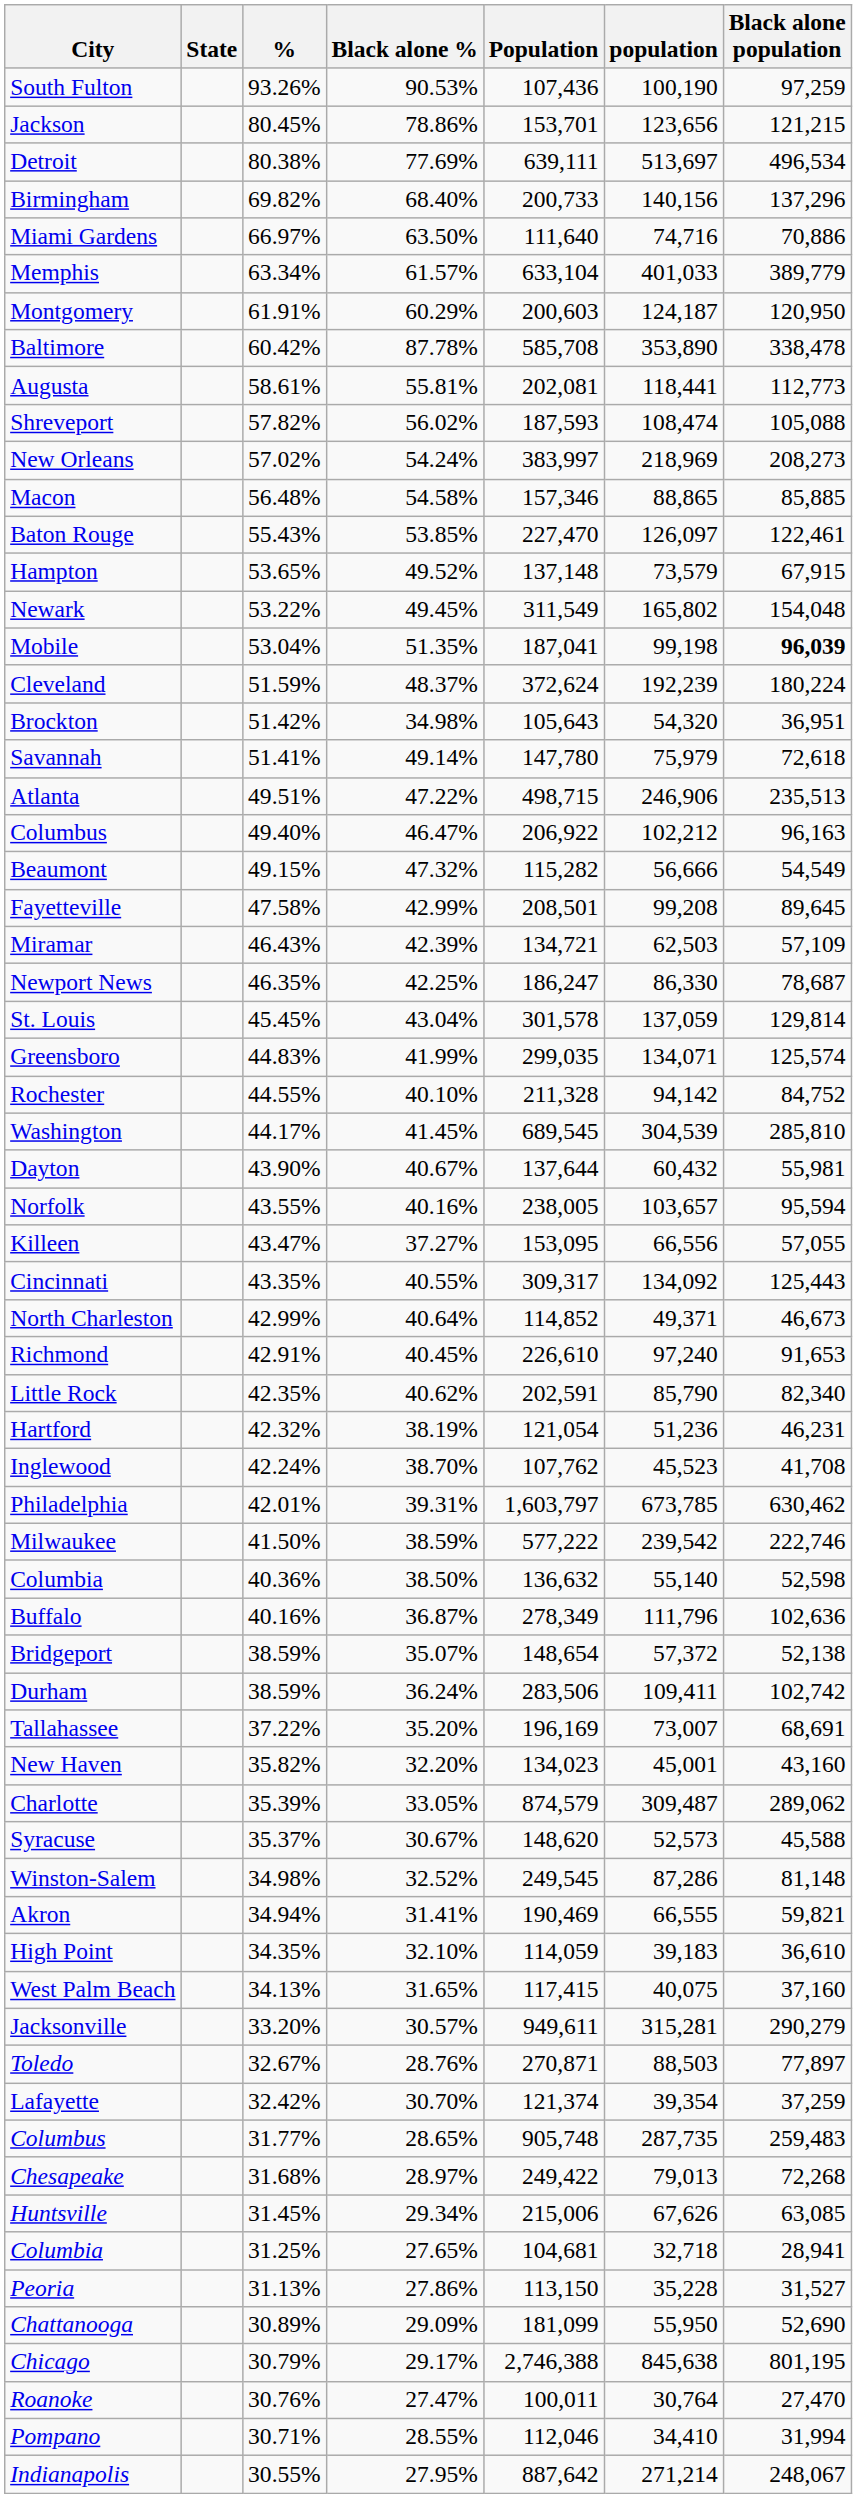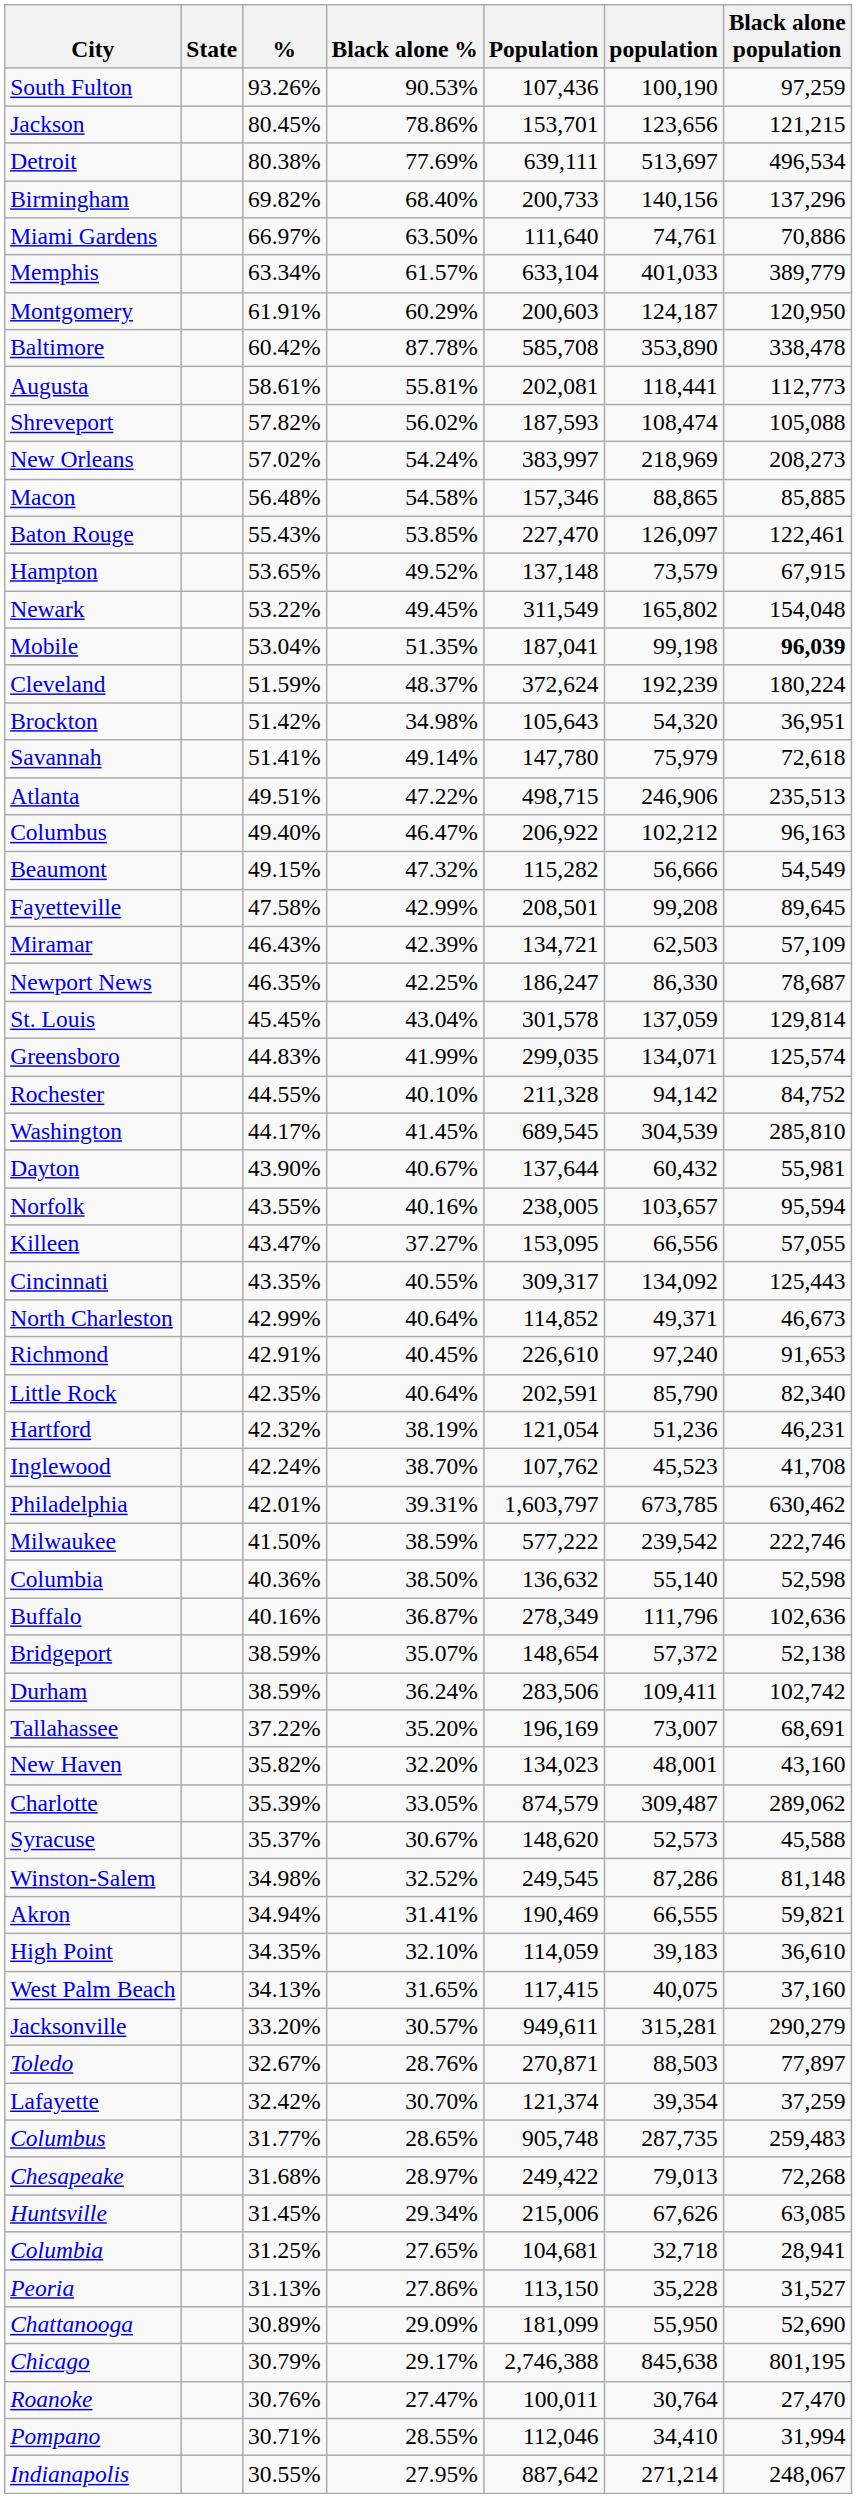Miami Gardens | population: 74,716 -> 74,761
Little Rock | Black alone %: 40.62% -> 40.64%
New Haven | population: 45,001 -> 48,001
